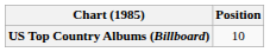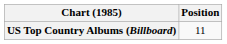US Top Country Albums (Billboard) | Position: 10 -> 11
